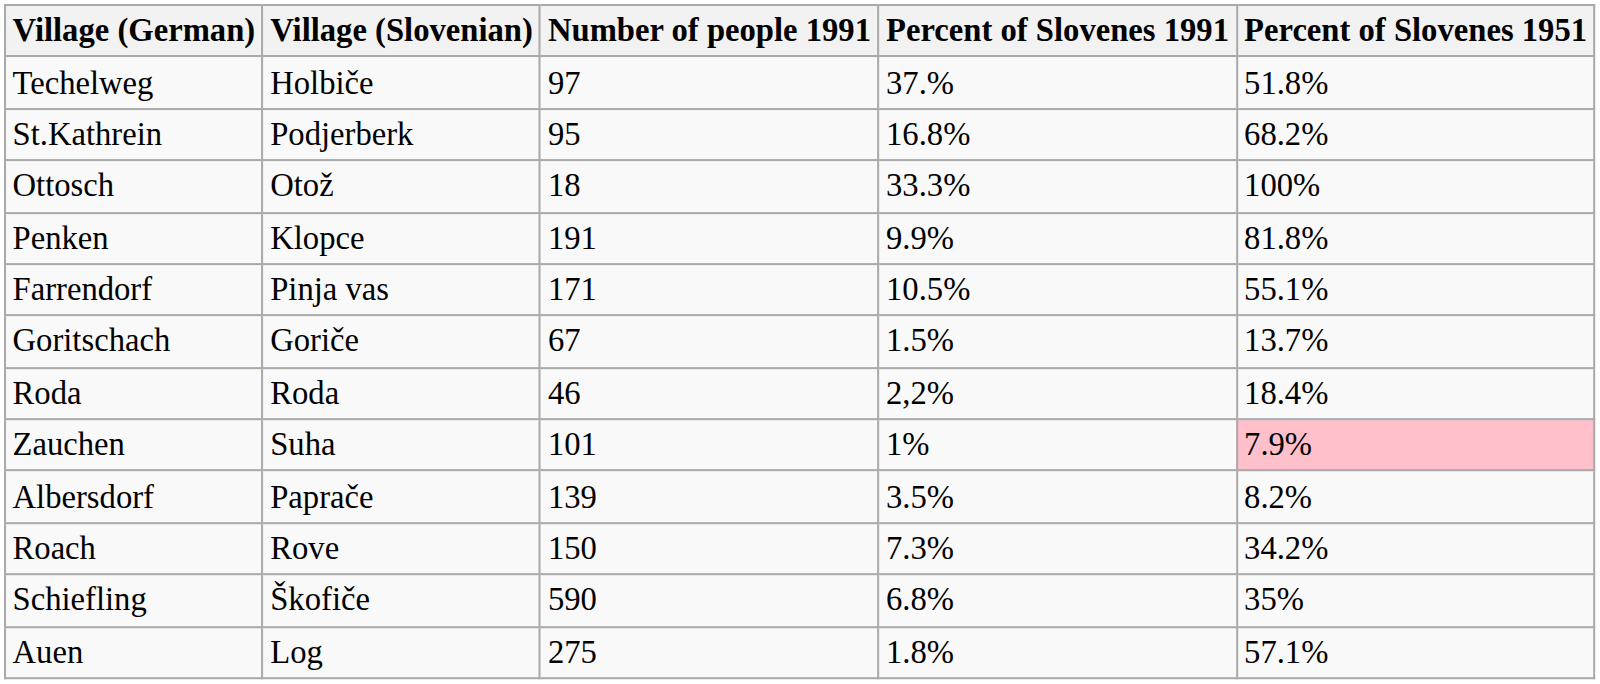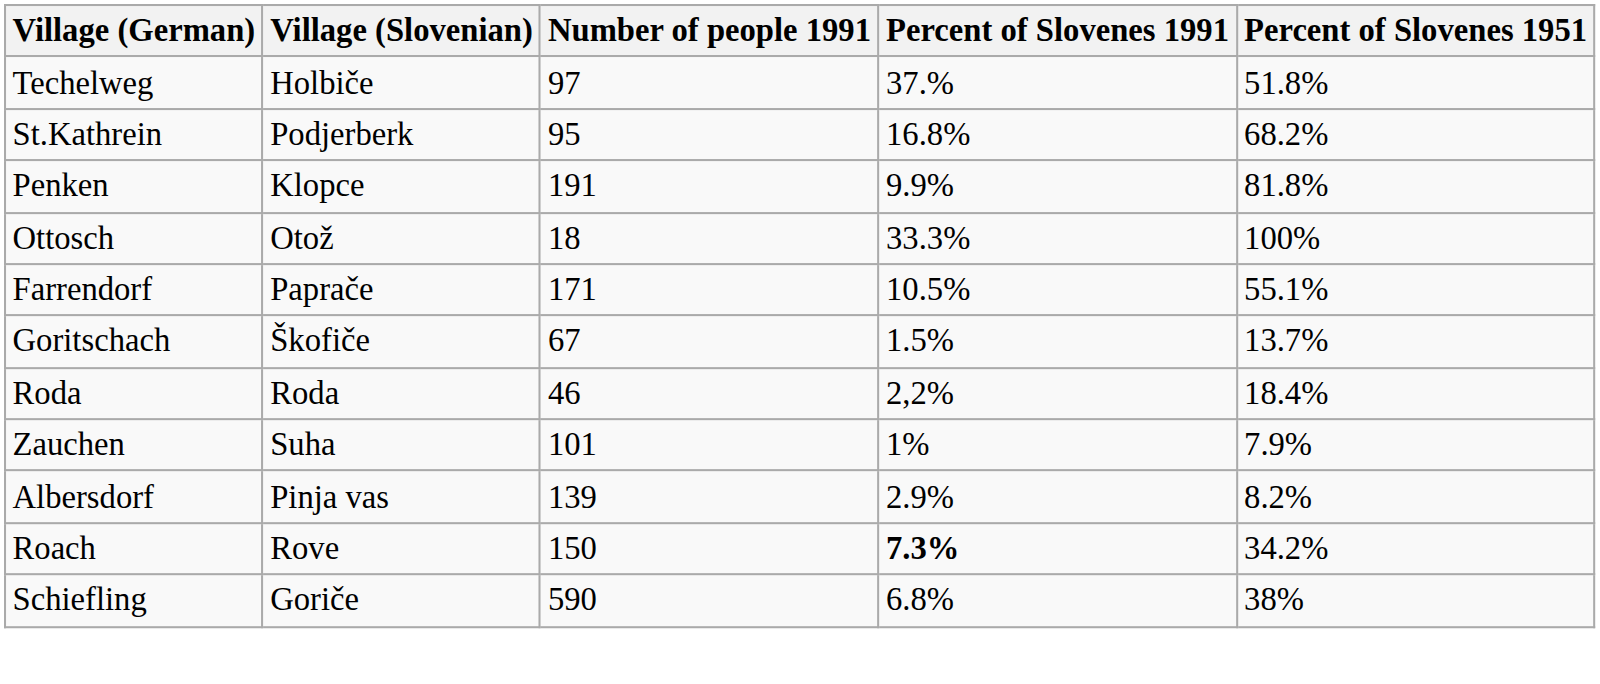rows swapped: Ottosch <-> Penken
Farrendorf | Village (Slovenian): Pinja vas -> Paprače
Goritschach | Village (Slovenian): Goriče -> Škofiče
Zauchen | Percent of Slovenes 1951: pink background -> no background
Albersdorf | Village (Slovenian): Paprače -> Pinja vas
Albersdorf | Percent of Slovenes 1991: 3.5% -> 2.9%
Roach | Percent of Slovenes 1991: normal -> bold
Schiefling | Village (Slovenian): Škofiče -> Goriče
Schiefling | Percent of Slovenes 1951: 35% -> 38%
- row: Auen | Log | 275 | 1.8% | 57.1%
